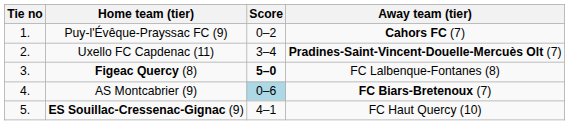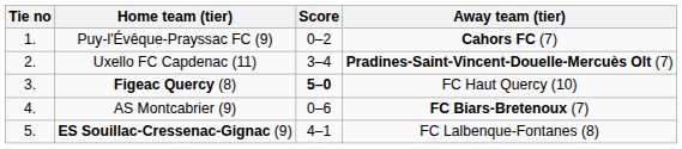Figeac Quercy (8) | Away team (tier): FC Lalbenque-Fontanes (8) -> FC Haut Quercy (10)
AS Montcabrier (9) | Score: lightblue background -> no background
ES Souillac-Cressenac-Gignac (9) | Away team (tier): FC Haut Quercy (10) -> FC Lalbenque-Fontanes (8)
